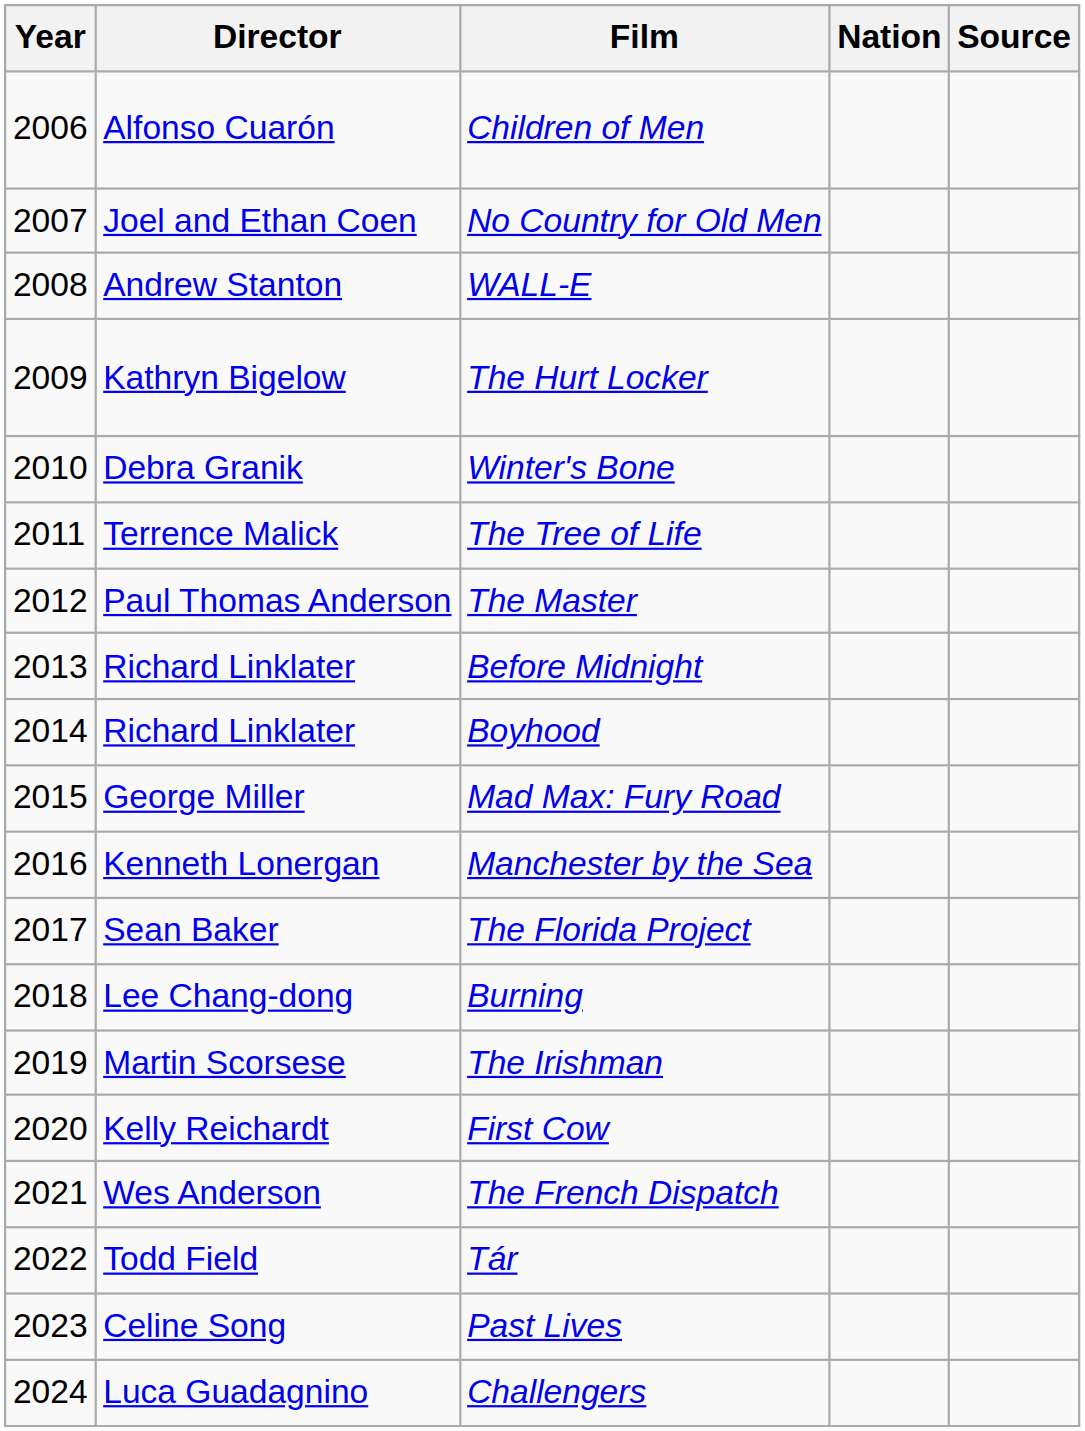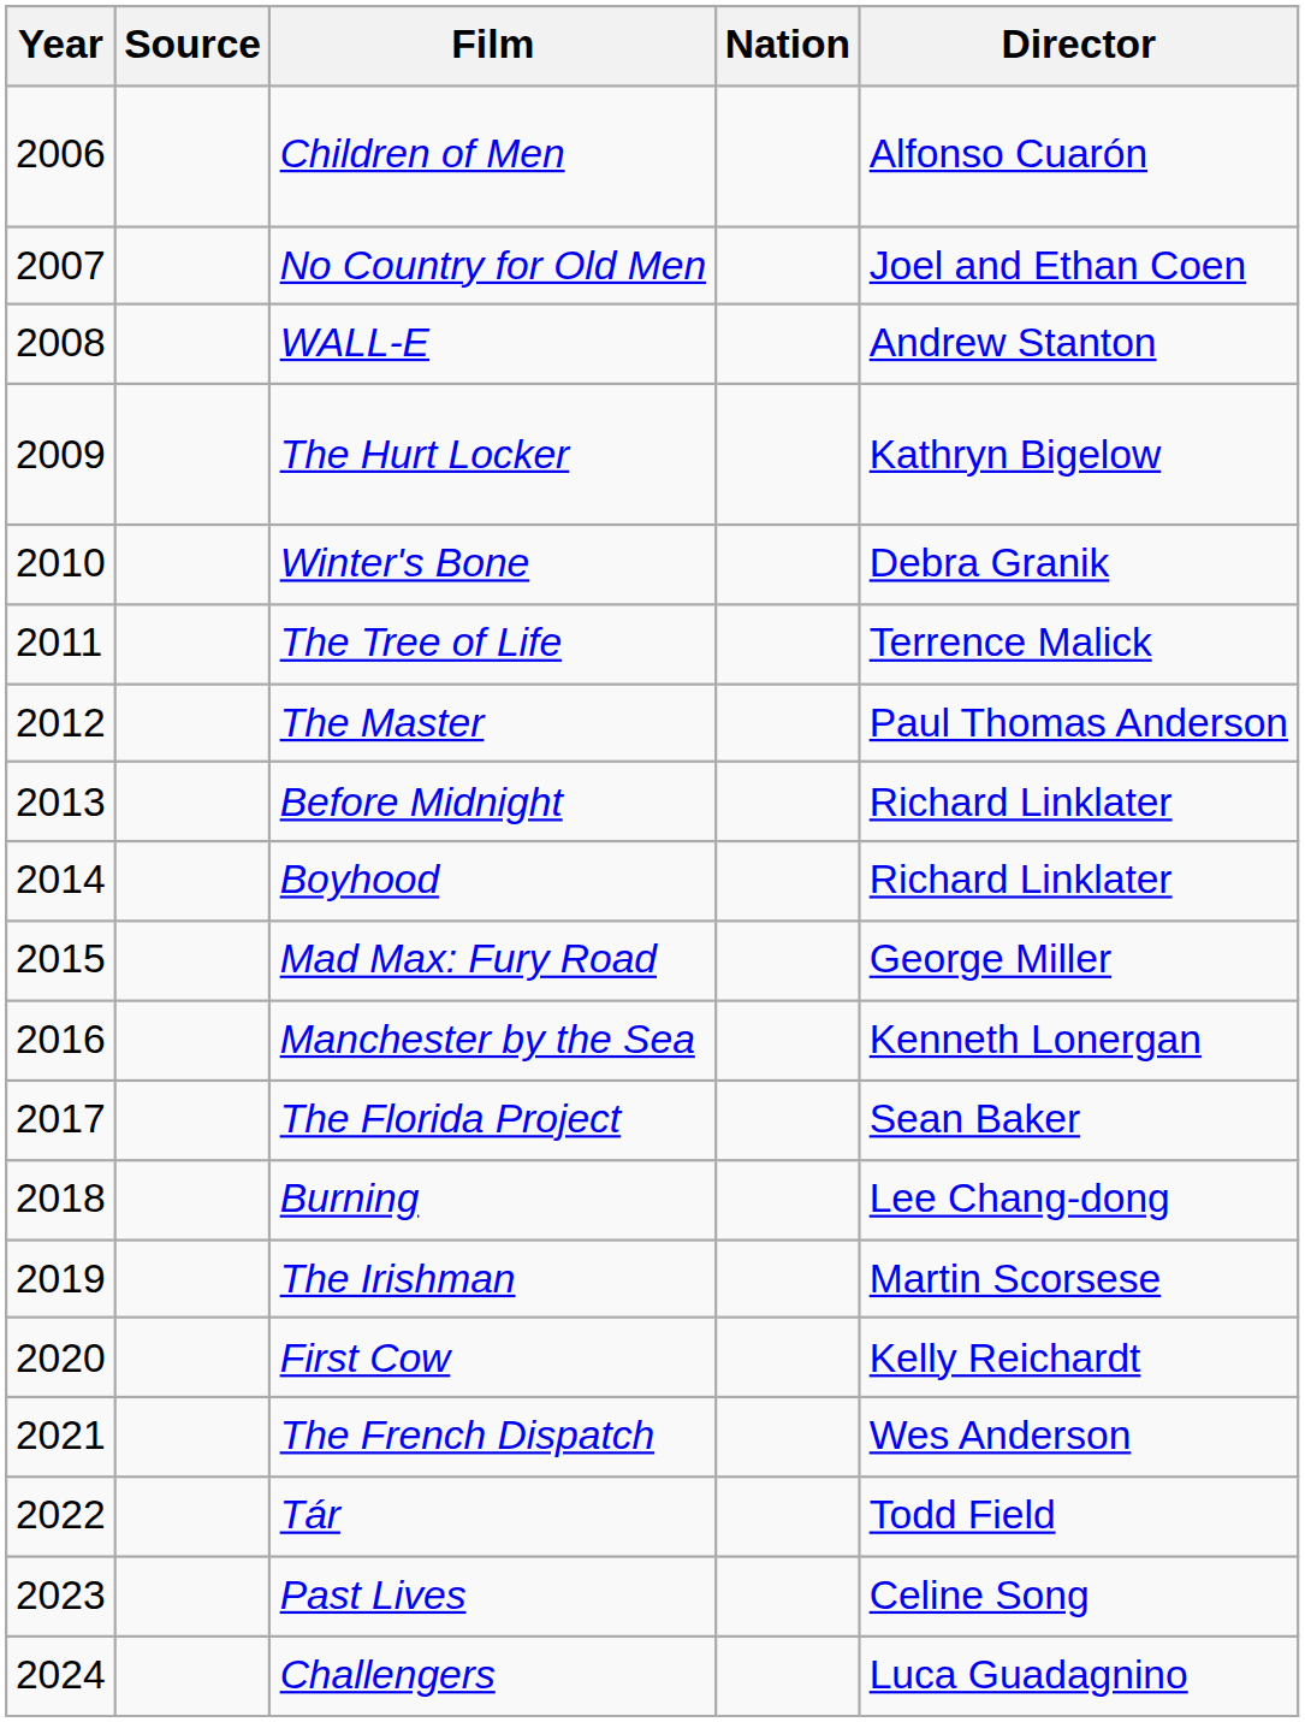columns swapped: Director <-> Source
